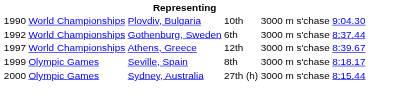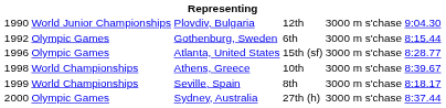Plovdiv, Bulgaria | column 2: World Championships -> World Junior Championships
Plovdiv, Bulgaria | column 4: 10th -> 12th
Gothenburg, Sweden | column 2: World Championships -> Olympic Games
Gothenburg, Sweden | column 6: 8:37.44 -> 8:15.44
+ row: 1996 | Olympic Games | Atlanta, United States | 15th (sf) | 3000 m s'chase | 8:28.77
Athens, Greece | column 1: 1997 -> 1998
Athens, Greece | column 4: 12th -> 10th
Seville, Spain | column 2: Olympic Games -> World Championships
Sydney, Australia | column 6: 8:15.44 -> 8:37.44
